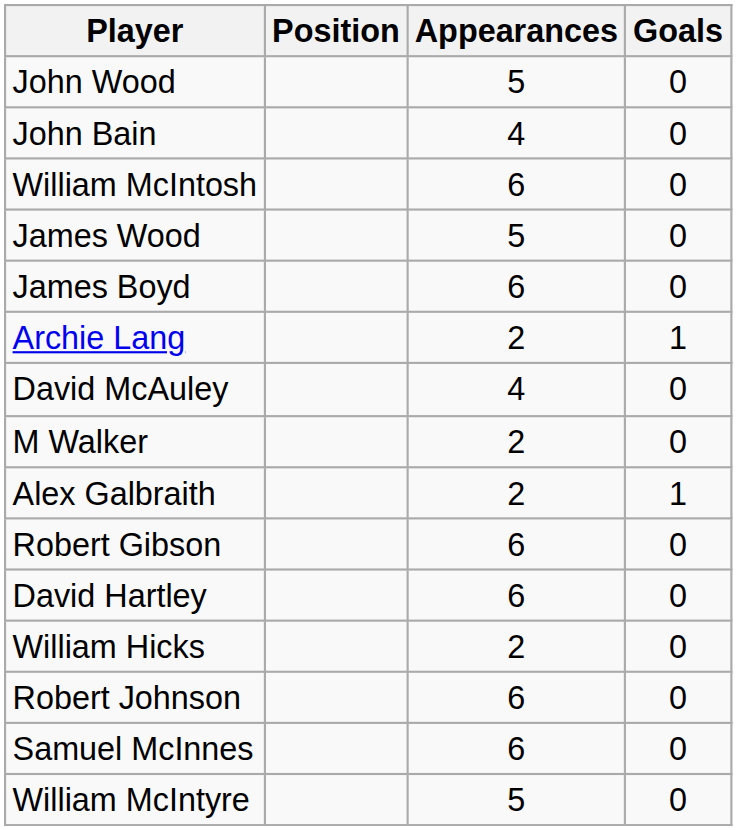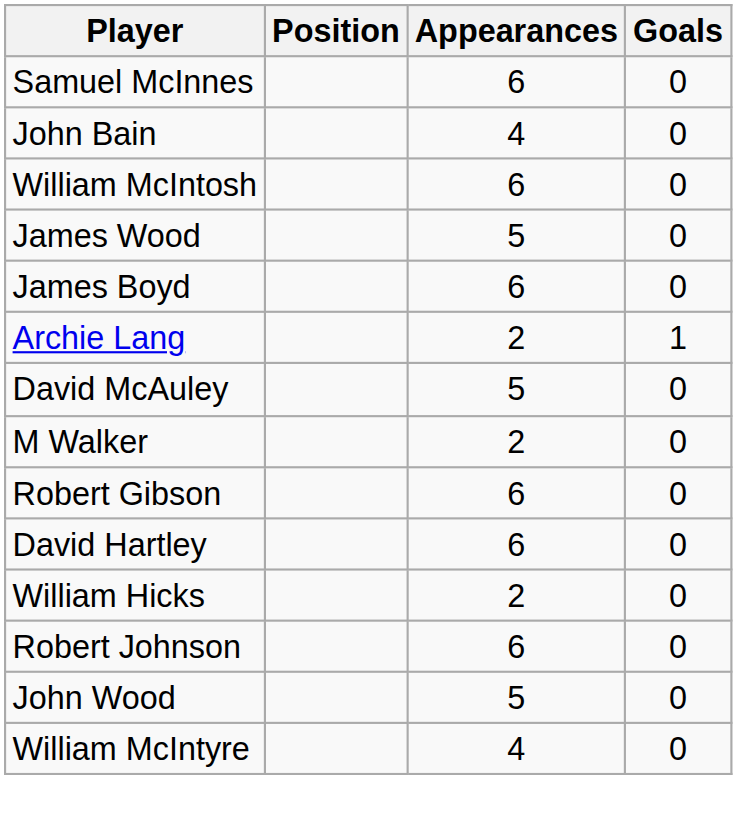rows swapped: John Wood <-> Samuel McInnes
David McAuley | Appearances: 4 -> 5
- row: Alex Galbraith | 2 | 1
William McIntyre | Appearances: 5 -> 4
